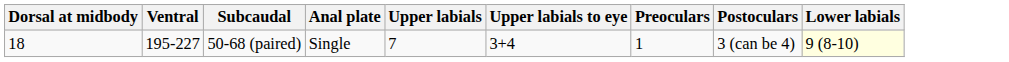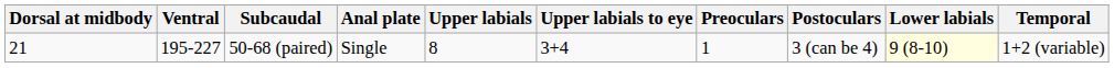+ column: Temporal | 1+2 (variable)
50-68 (paired) | Dorsal at midbody: 18 -> 21
50-68 (paired) | Upper labials: 7 -> 8
